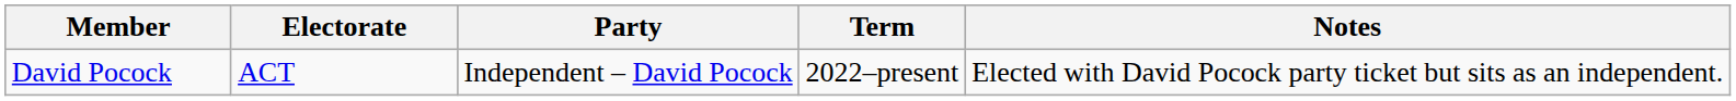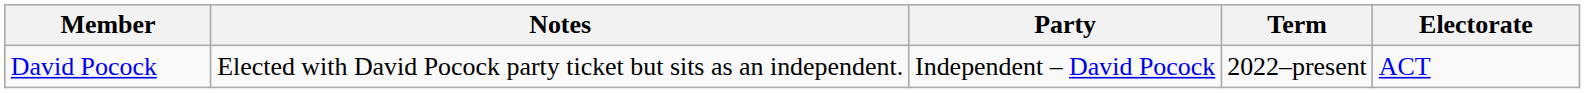columns swapped: Electorate <-> Notes
